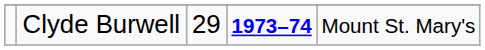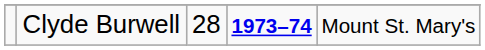Clyde Burwell | column 3: 29 -> 28
